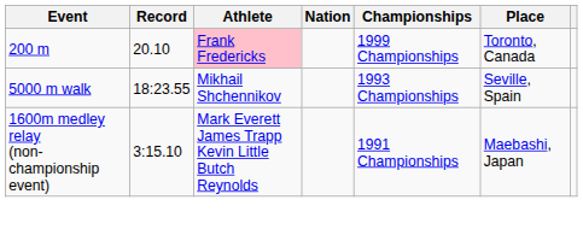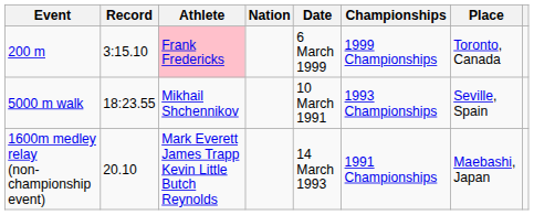+ column: Date | 6 March 1999 | 10 March 1991 | 14 March 1993
200 m | Record: 20.10 -> 3:15.10
1600m medley relay (non-championship event) | Record: 3:15.10 -> 20.10
